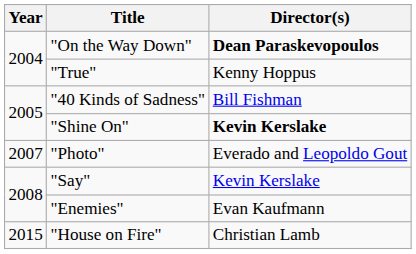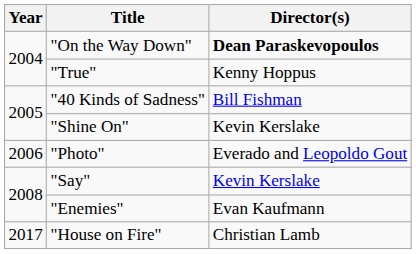"Shine On" | Director(s): bold -> normal
"Photo" | Year: 2007 -> 2006
"House on Fire" | Year: 2015 -> 2017
